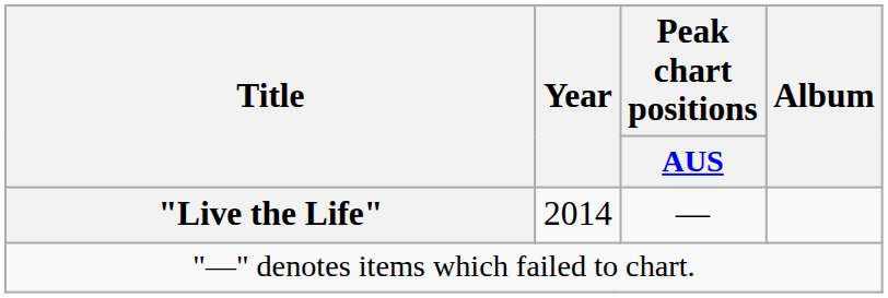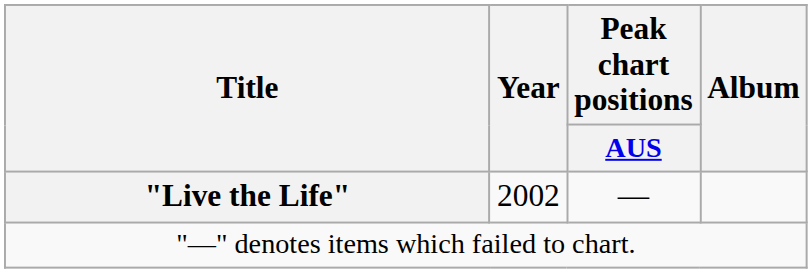"Live the Life" | Year: 2014 -> 2002
